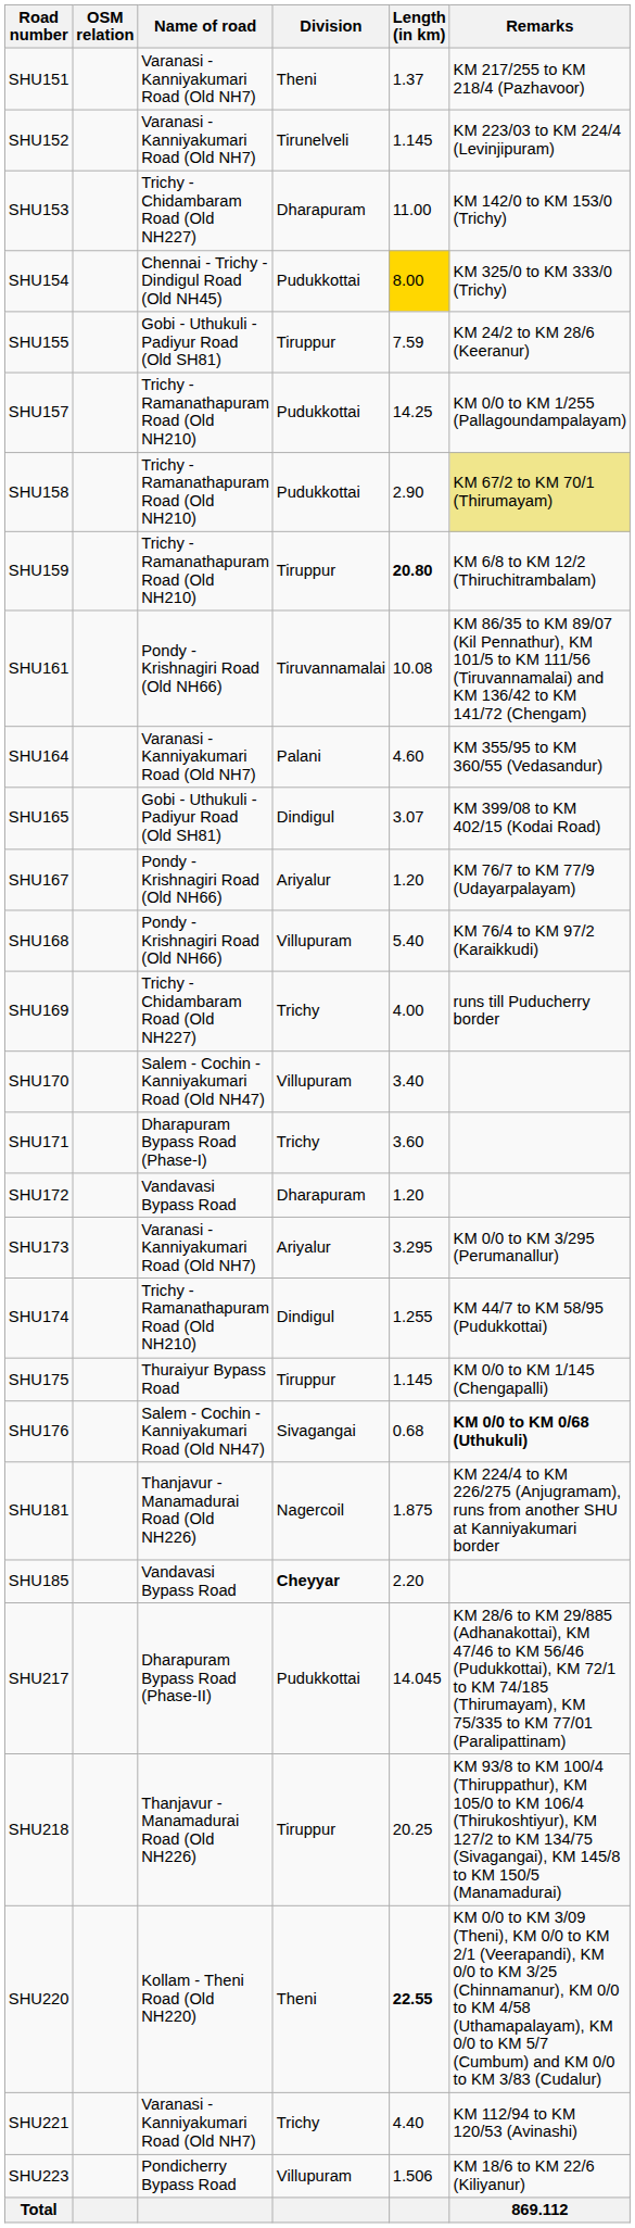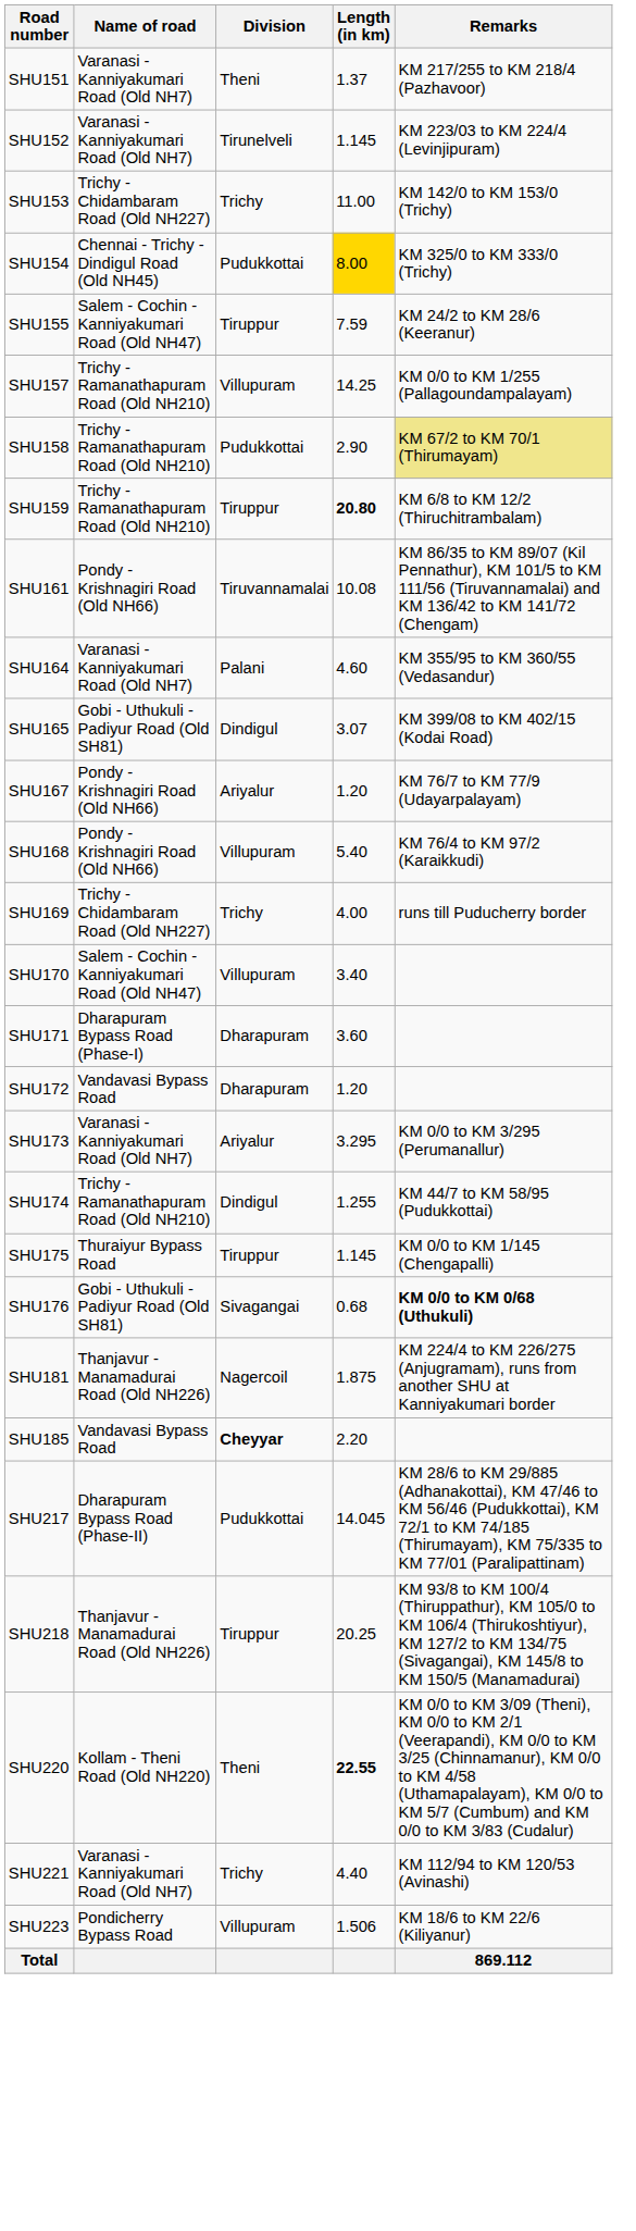- column: OSM relation
SHU153 | Division: Dharapuram -> Trichy
SHU155 | Name of road: Gobi - Uthukuli - Padiyur Road (Old SH81) -> Salem - Cochin - Kanniyakumari Road (Old NH47)
SHU157 | Division: Pudukkottai -> Villupuram
SHU171 | Division: Trichy -> Dharapuram
SHU176 | Name of road: Salem - Cochin - Kanniyakumari Road (Old NH47) -> Gobi - Uthukuli - Padiyur Road (Old SH81)
